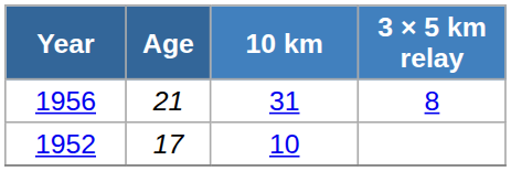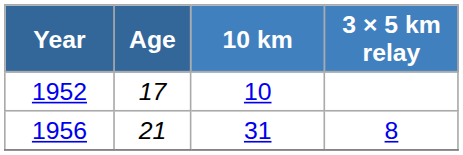rows swapped: 1952 <-> 1956
